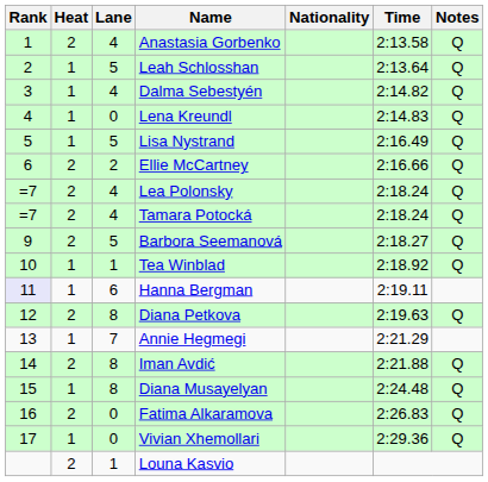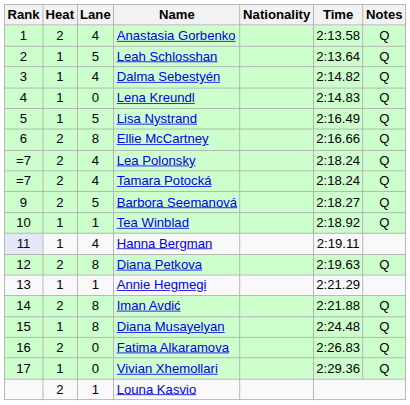Ellie McCartney | Lane: 2 -> 8
Hanna Bergman | Lane: 6 -> 4
Annie Hegmegi | Lane: 7 -> 1
